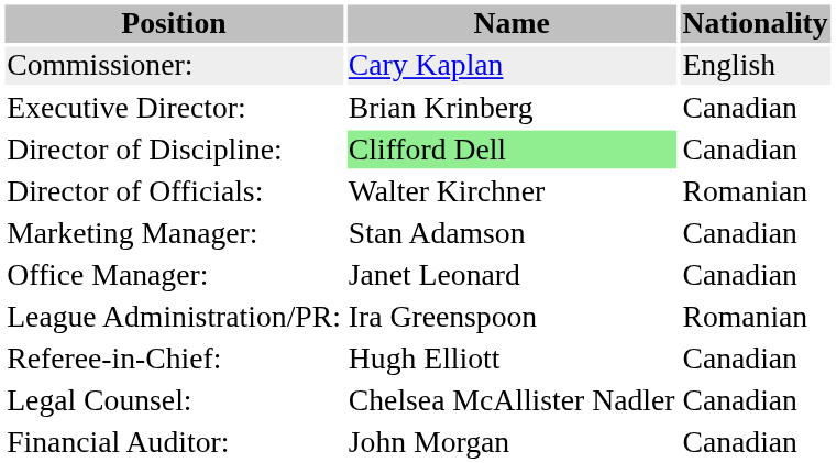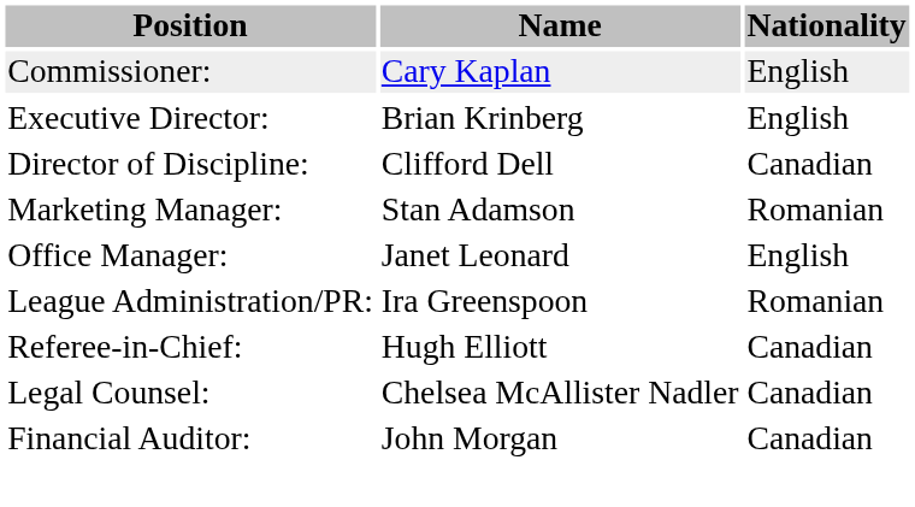Executive Director: | Nationality: Canadian -> English
Director of Discipline: | Name: lightgreen background -> no background
- row: Director of Officials: | Walter Kirchner | Romanian
Marketing Manager: | Nationality: Canadian -> Romanian
Office Manager: | Nationality: Canadian -> English
